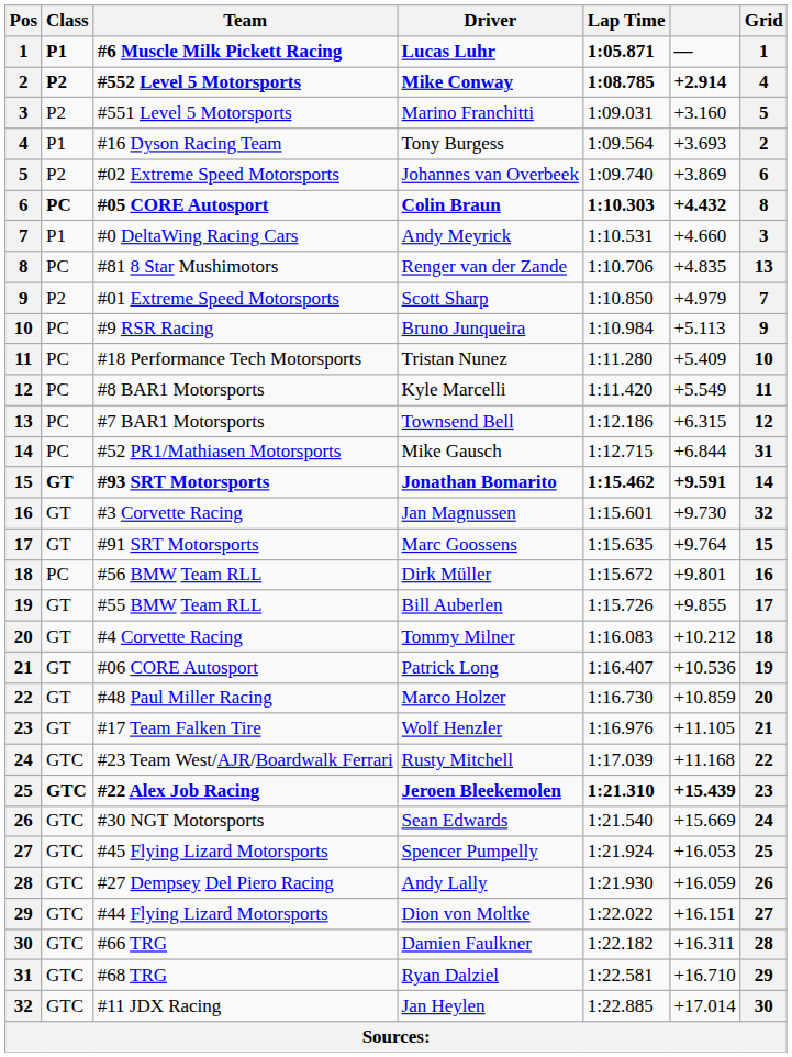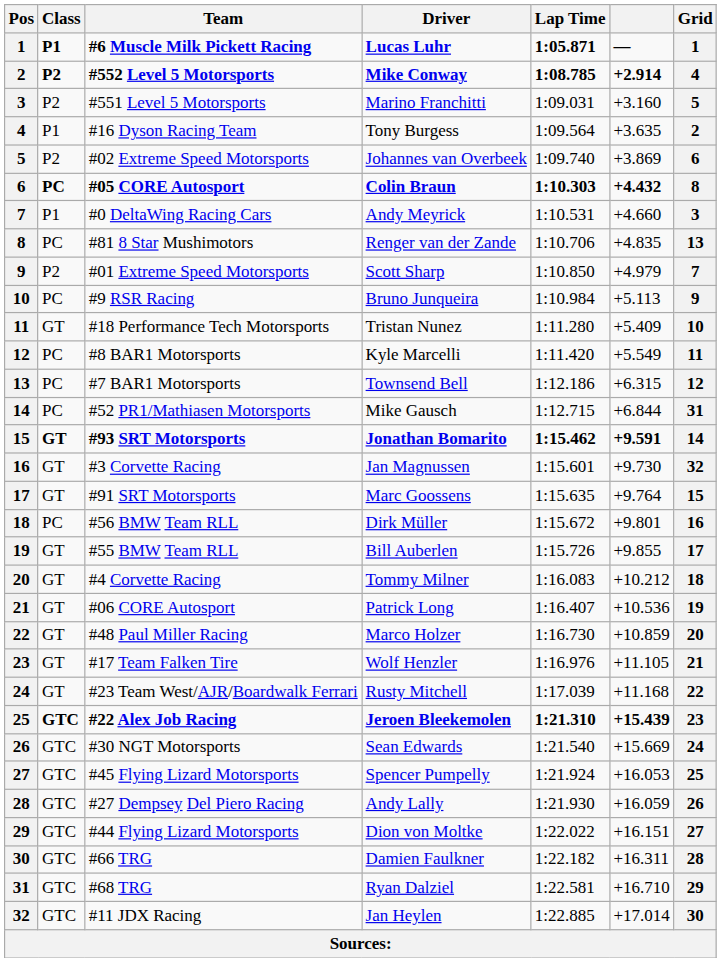#16 Dyson Racing Team | column 6: +3.693 -> +3.635
#18 Performance Tech Motorsports | Class: PC -> GT
#23 Team West/AJR/Boardwalk Ferrari | Class: GTC -> GT
